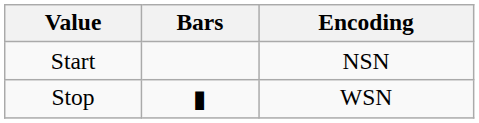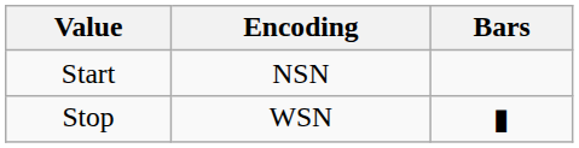columns swapped: Bars <-> Encoding
